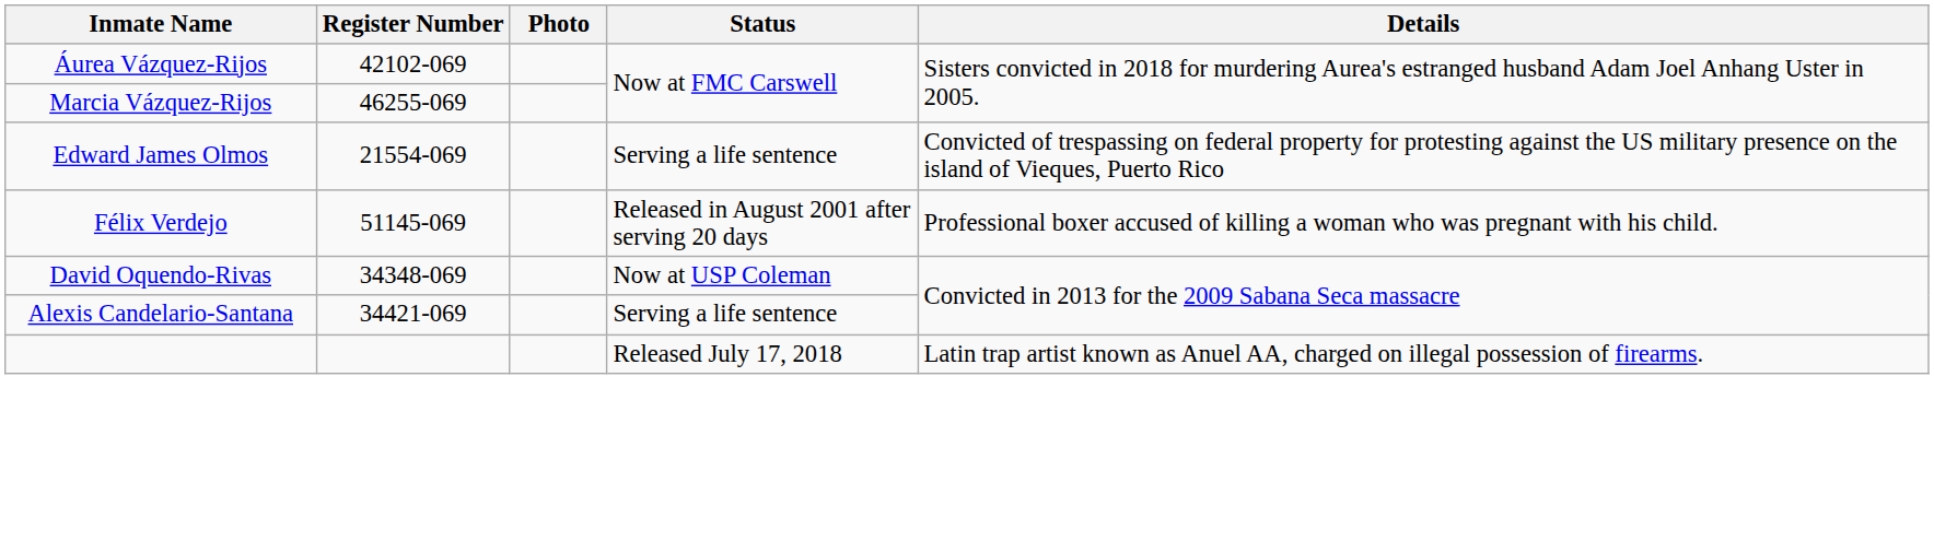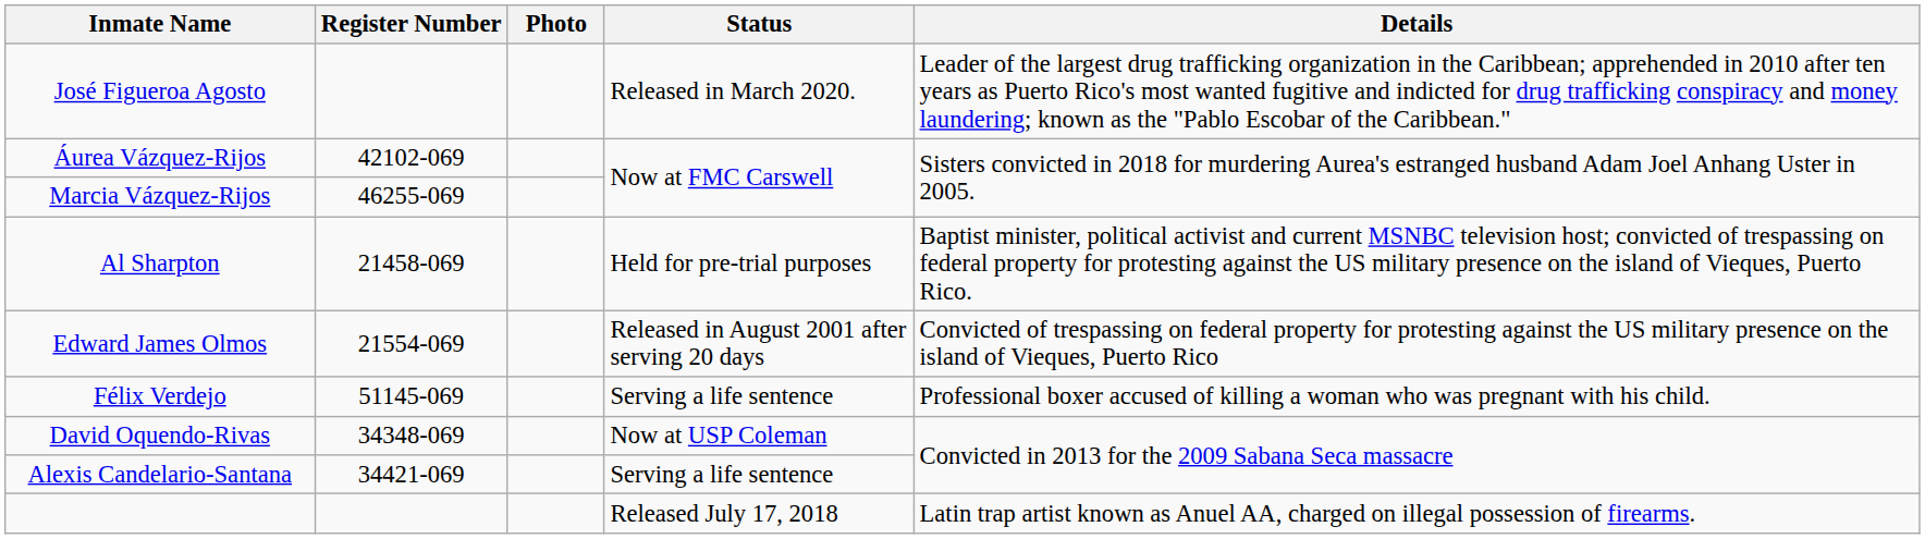+ row: José Figueroa Agosto | Released in March 2020. | Leader of the largest drug trafficking organization in the Caribbean; apprehended in 2010 after ten years as Puerto Rico's most wanted fugitive and indicted for drug trafficking conspiracy and money laundering; known as the "Pablo Escobar of the Caribbean."
+ row: Al Sharpton | 21458-069 | Held for pre-trial purposes | Baptist minister, political activist and current MSNBC television host; convicted of trespassing on federal property for protesting against the US military presence on the island of Vieques, Puerto Rico.
Edward James Olmos | Status: Serving a life sentence -> Released in August 2001 after serving 20 days
Félix Verdejo | Status: Released in August 2001 after serving 20 days -> Serving a life sentence
